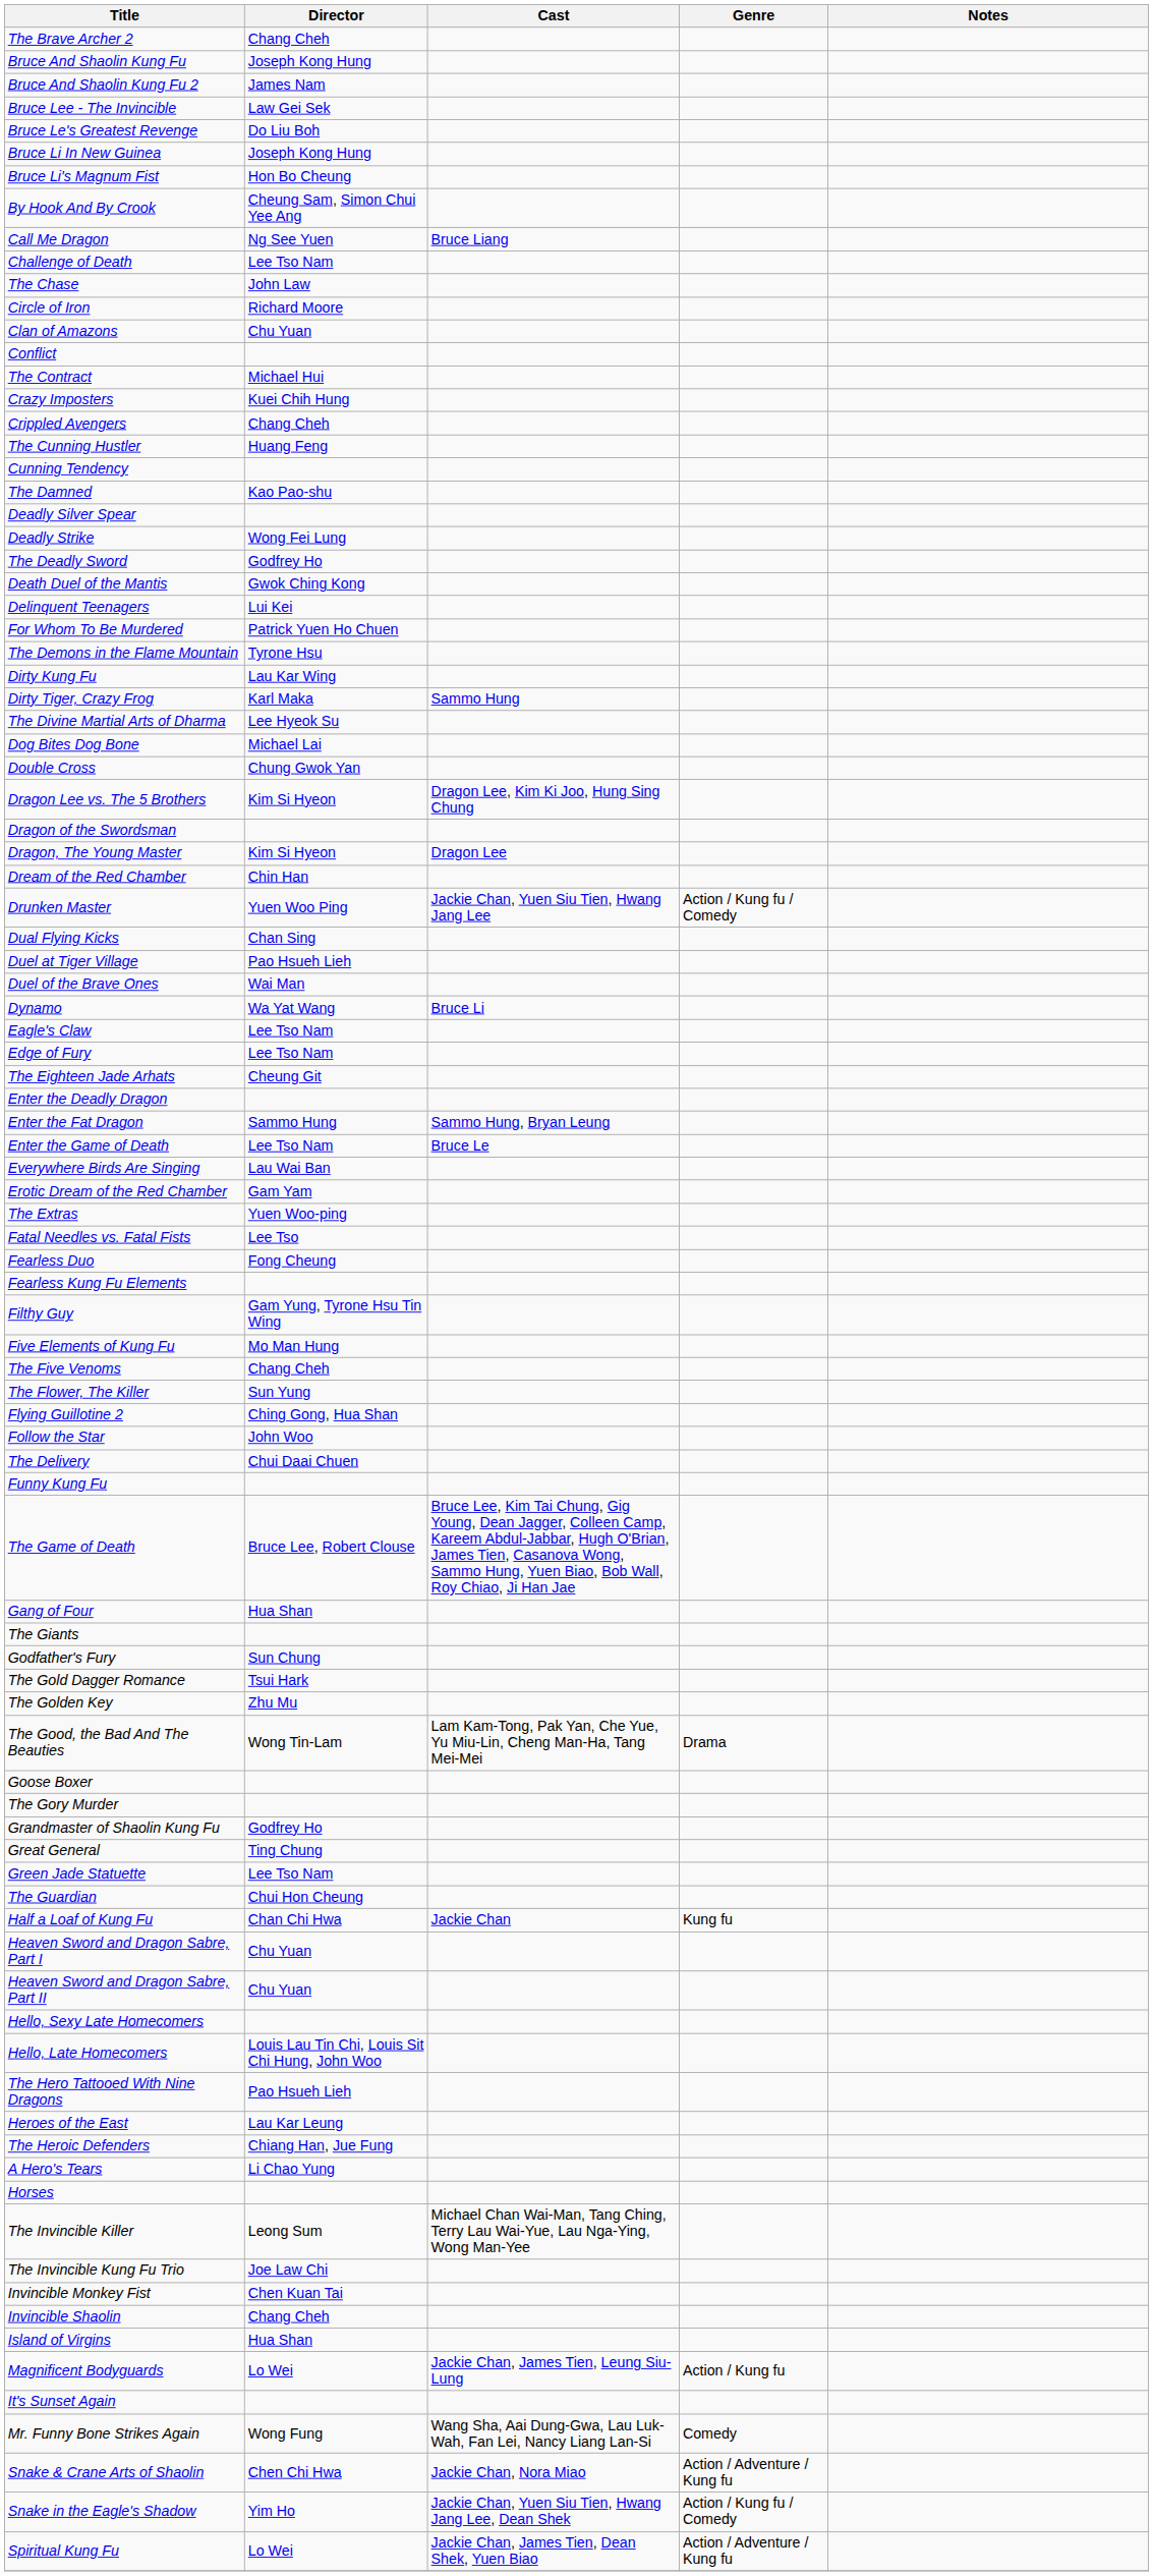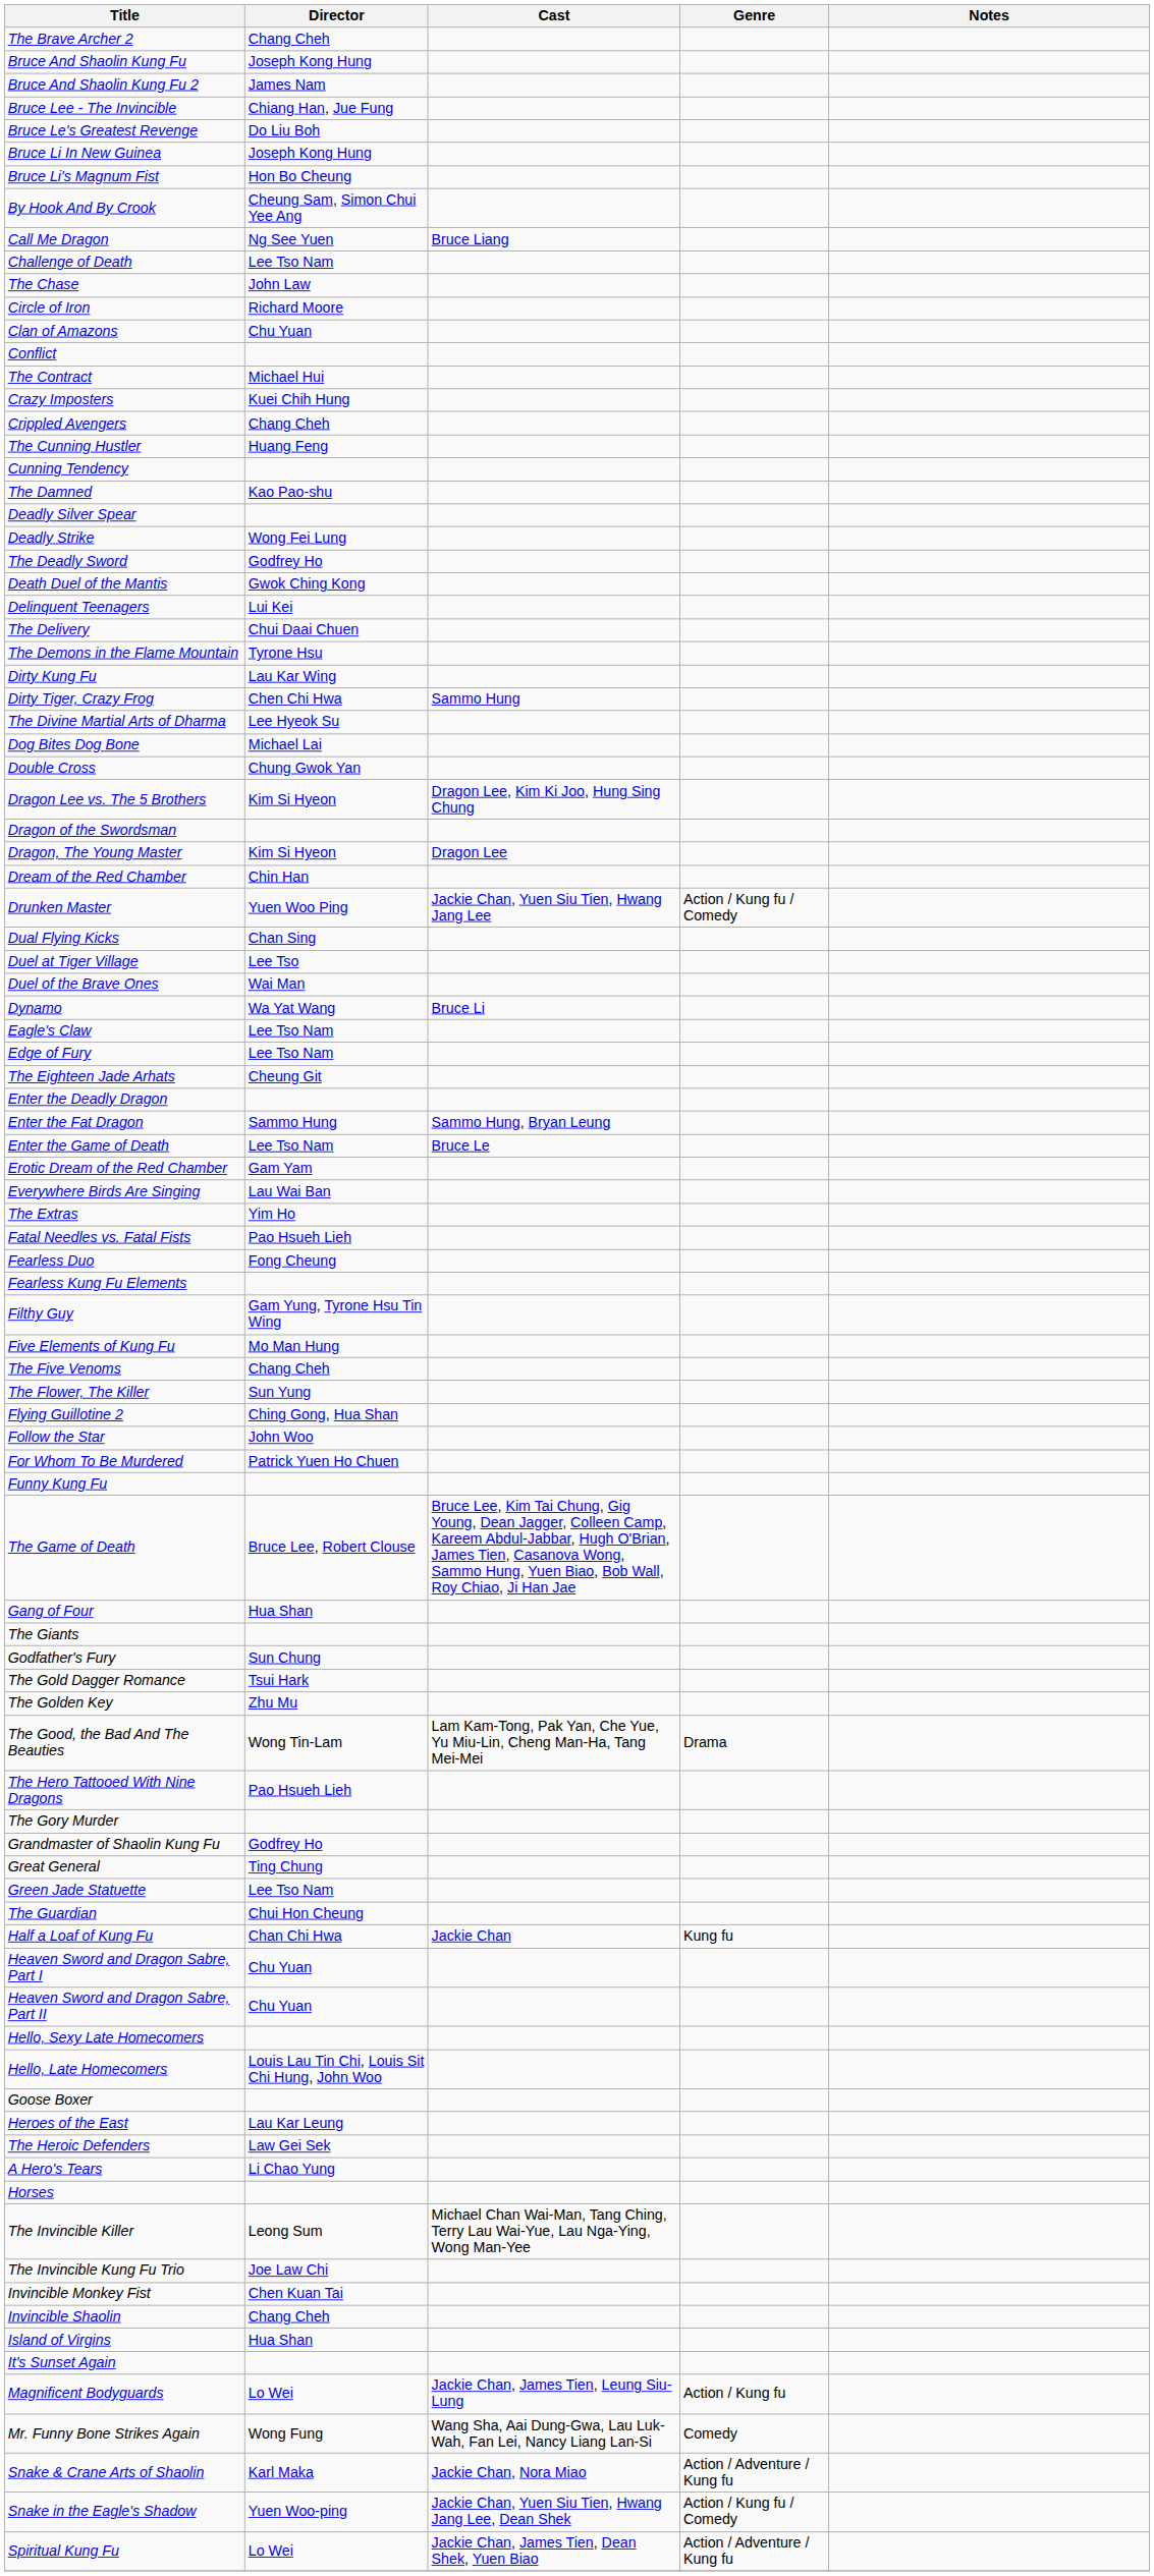Bruce Lee - The Invincible | Director: Law Gei Sek -> Chiang Han, Jue Fung
rows swapped: The Delivery <-> For Whom To Be Murdered
Dirty Tiger, Crazy Frog | Director: Karl Maka -> Chen Chi Hwa
Duel at Tiger Village | Director: Pao Hsueh Lieh -> Lee Tso
rows swapped: Erotic Dream of the Red Chamber <-> Everywhere Birds Are Singing
The Extras | Director: Yuen Woo-ping -> Yim Ho
Fatal Needles vs. Fatal Fists | Director: Lee Tso -> Pao Hsueh Lieh
rows swapped: Goose Boxer <-> The Hero Tattooed With Nine Dragons
The Heroic Defenders | Director: Chiang Han, Jue Fung -> Law Gei Sek
rows swapped: It's Sunset Again <-> Magnificent Bodyguards
Snake & Crane Arts of Shaolin | Director: Chen Chi Hwa -> Karl Maka
Snake in the Eagle's Shadow | Director: Yim Ho -> Yuen Woo-ping
